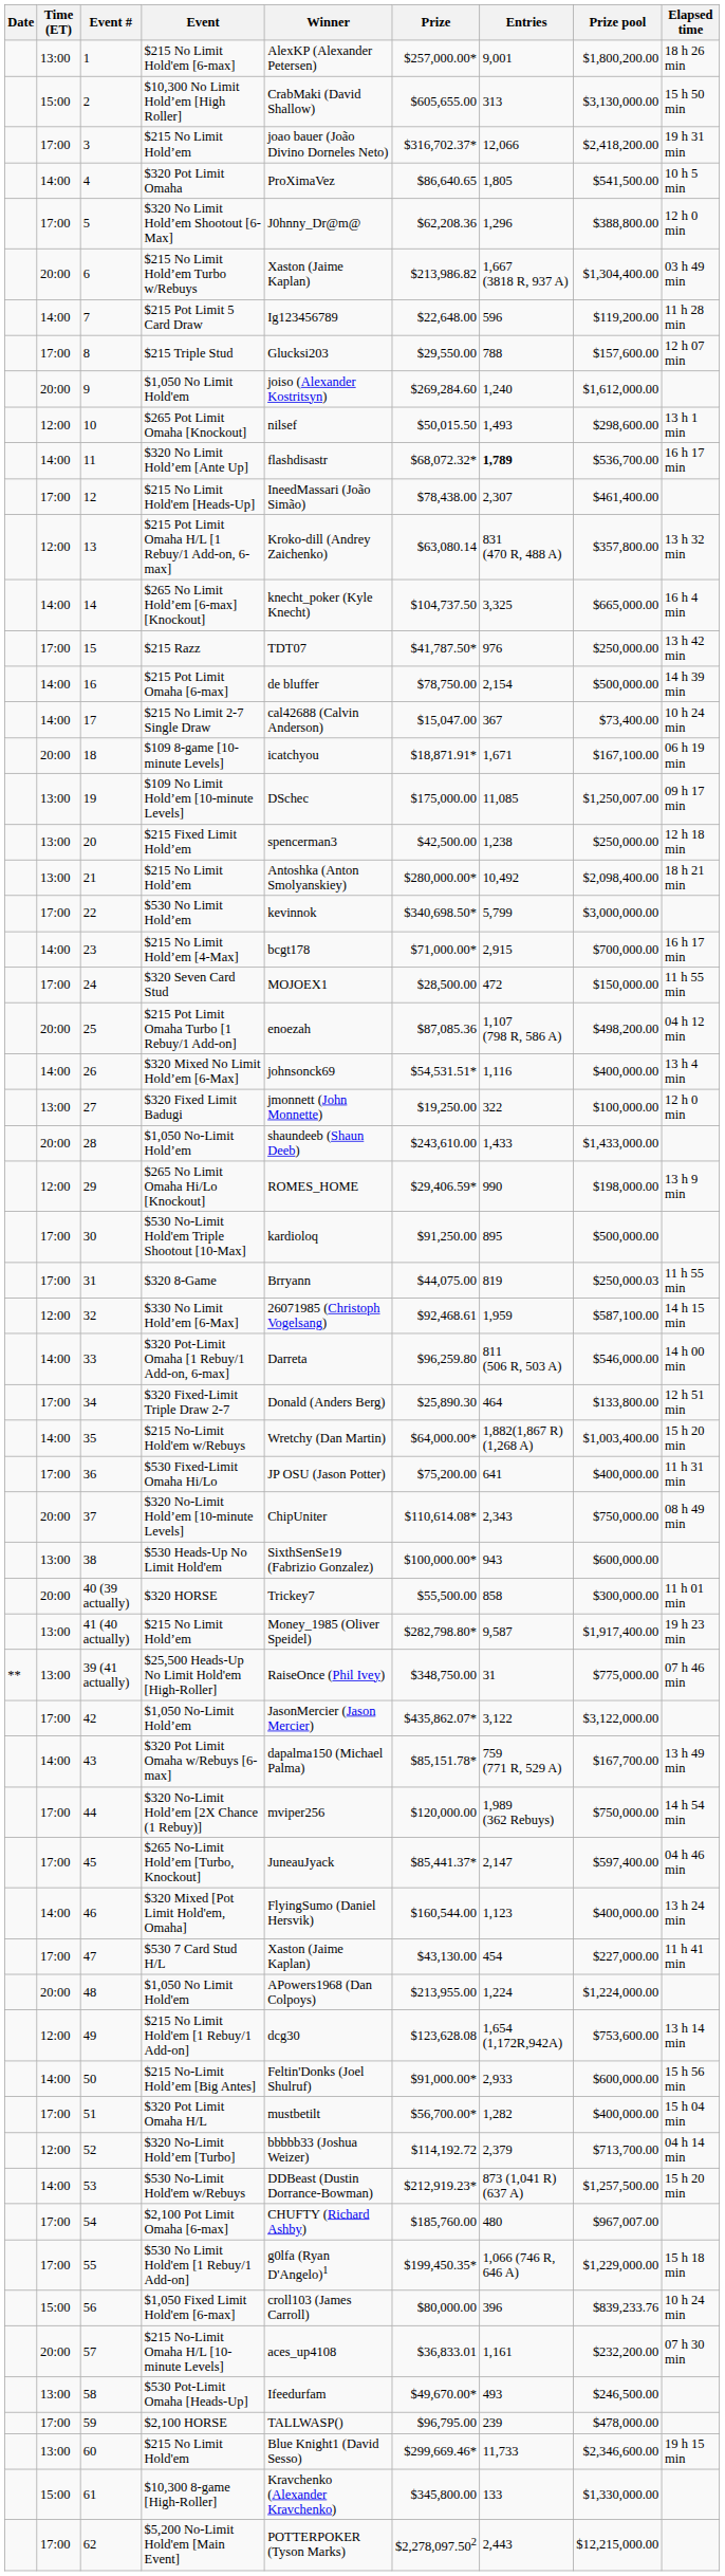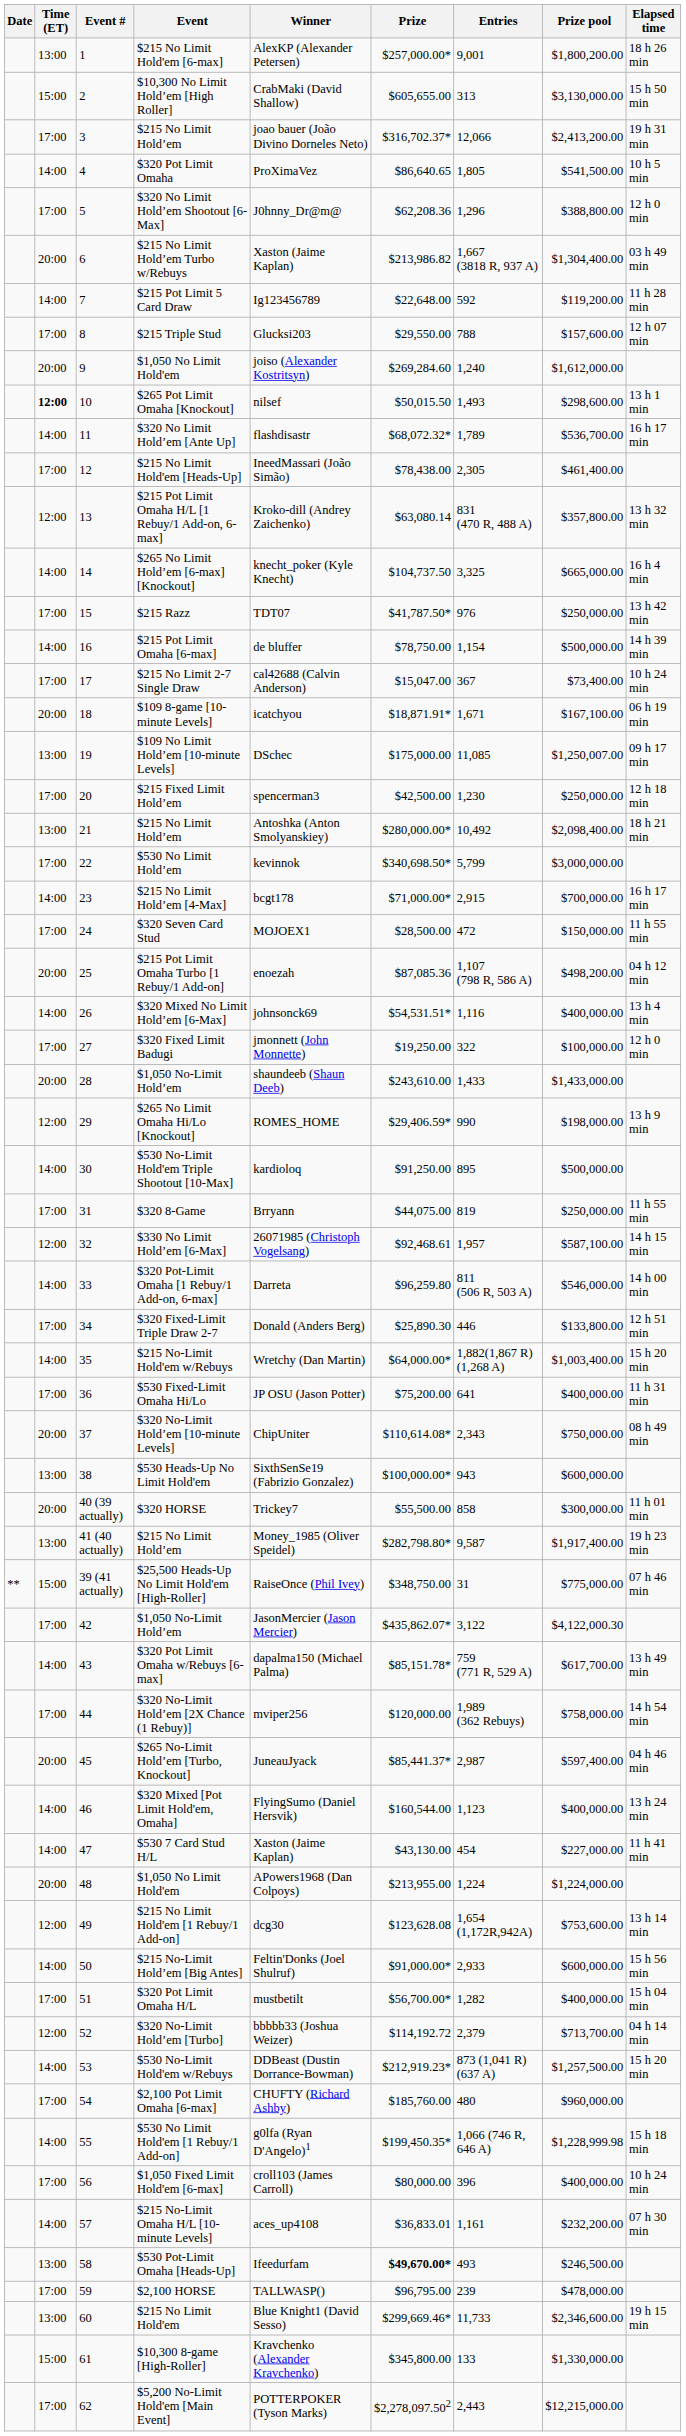3 / $215 No Limit Hold’em | Prize pool: $2,418,200.00 -> $2,413,200.00
$215 Pot Limit 5 Card Draw | Entries: 596 -> 592
$265 Pot Limit Omaha [Knockout] | Time (ET): normal -> bold
$320 No Limit Hold’em [Ante Up] | Entries: bold -> normal
$215 No Limit Hold'em [Heads-Up] | Entries: 2,307 -> 2,305
$215 Pot Limit Omaha [6-max] | Entries: 2,154 -> 1,154
$215 No Limit 2-7 Single Draw | Time (ET): 14:00 -> 17:00
$215 Fixed Limit Hold’em | Time (ET): 13:00 -> 17:00
$215 Fixed Limit Hold’em | Entries: 1,238 -> 1,230
$320 Fixed Limit Badugi | Time (ET): 13:00 -> 17:00
$530 No-Limit Hold'em Triple Shootout [10-Max] | Time (ET): 17:00 -> 14:00
$320 8-Game | Prize pool: $250,000.03 -> $250,000.00
$330 No Limit Hold’em [6-Max] | Entries: 1,959 -> 1,957
$320 Fixed-Limit Triple Draw 2-7 | Entries: 464 -> 446
$25,500 Heads-Up No Limit Hold'em [High-Roller] | Time (ET): 13:00 -> 15:00
42 / $1,050 No-Limit Hold’em | Prize pool: $3,122,000.00 -> $4,122,000.30
$320 Pot Limit Omaha w/Rebuys [6-max] | Prize pool: $167,700.00 -> $617,700.00
$320 No-Limit Hold’em [2X Chance (1 Rebuy)] | Prize pool: $750,000.00 -> $758,000.00
$265 No-Limit Hold’em [Turbo, Knockout] | Time (ET): 17:00 -> 20:00
$265 No-Limit Hold’em [Turbo, Knockout] | Entries: 2,147 -> 2,987
$530 7 Card Stud H/L | Time (ET): 17:00 -> 14:00
$2,100 Pot Limit Omaha [6-max] | Prize pool: $967,007.00 -> $960,000.00
$530 No Limit Hold'em [1 Rebuy/1 Add-on] | Time (ET): 17:00 -> 14:00
$530 No Limit Hold'em [1 Rebuy/1 Add-on] | Prize pool: $1,229,000.00 -> $1,228,999.98
$1,050 Fixed Limit Hold'em [6-max] | Time (ET): 15:00 -> 17:00
$1,050 Fixed Limit Hold'em [6-max] | Prize pool: $839,233.76 -> $400,000.00
$215 No-Limit Omaha H/L [10-minute Levels] | Time (ET): 20:00 -> 14:00
$530 Pot-Limit Omaha [Heads-Up] | Prize: normal -> bold
